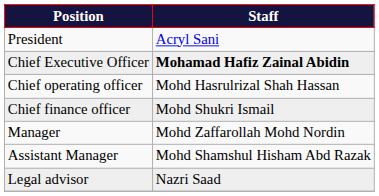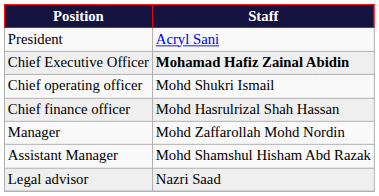Chief operating officer | Staff: Mohd Hasrulrizal Shah Hassan -> Mohd Shukri Ismail
Chief finance officer | Staff: Mohd Shukri Ismail -> Mohd Hasrulrizal Shah Hassan
